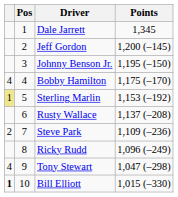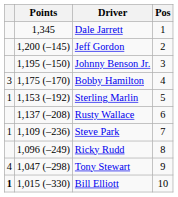columns swapped: Pos <-> Points
Bobby Hamilton | column 1: 4 -> 3
Sterling Marlin | column 1: khaki background -> no background
Steve Park | column 1: 2 -> 1
